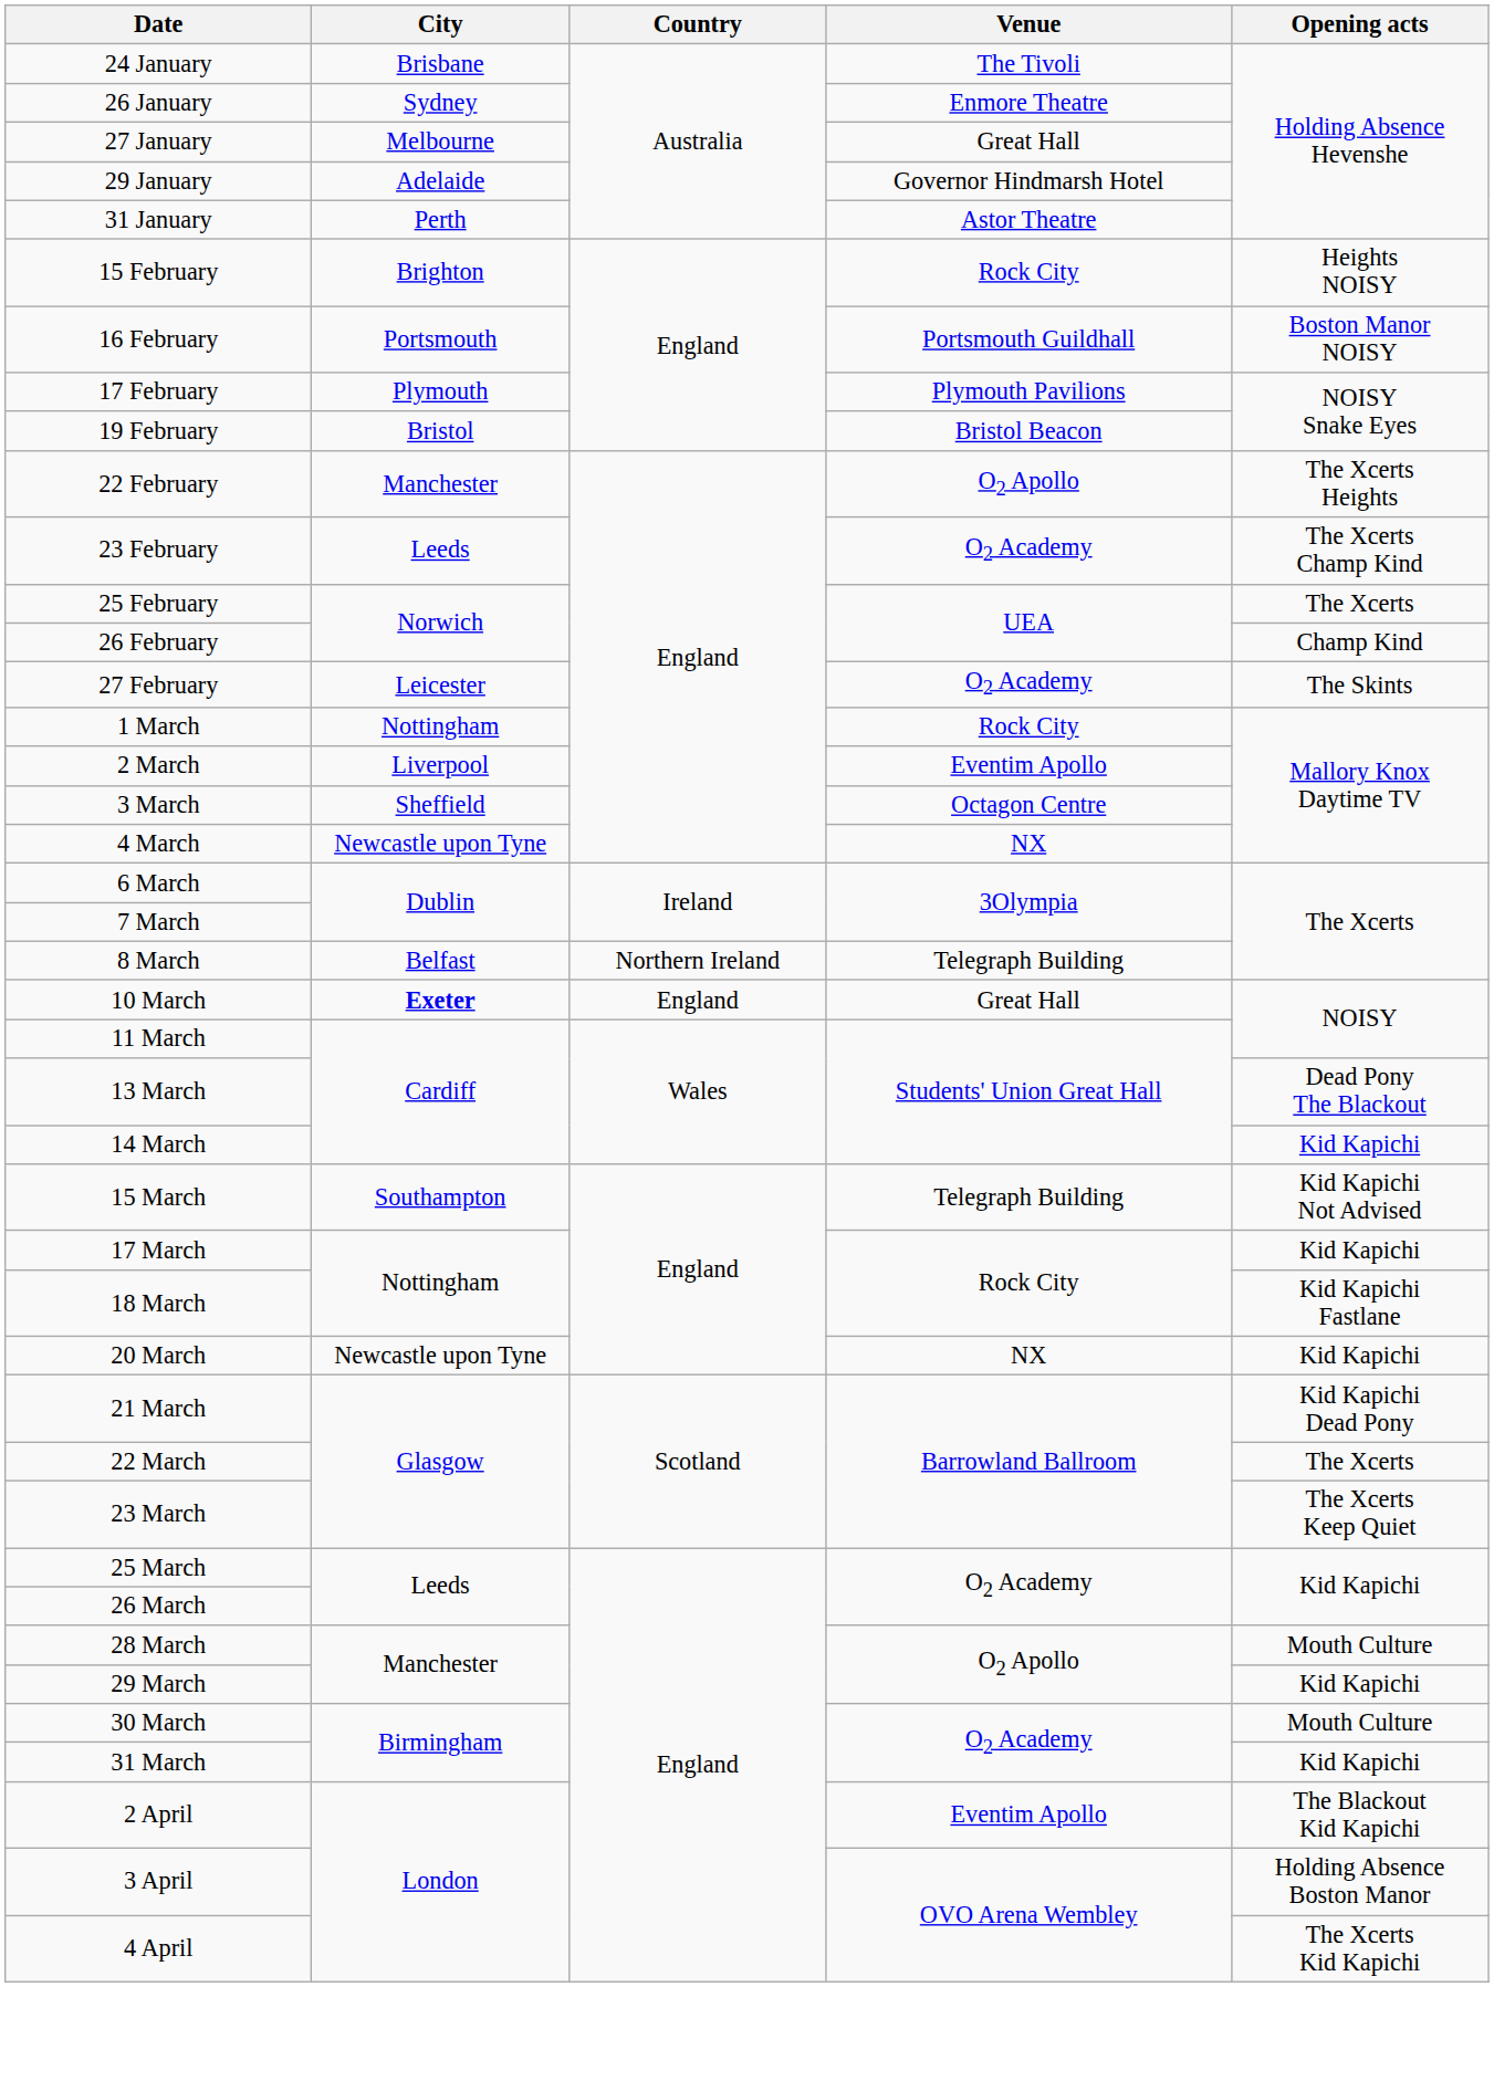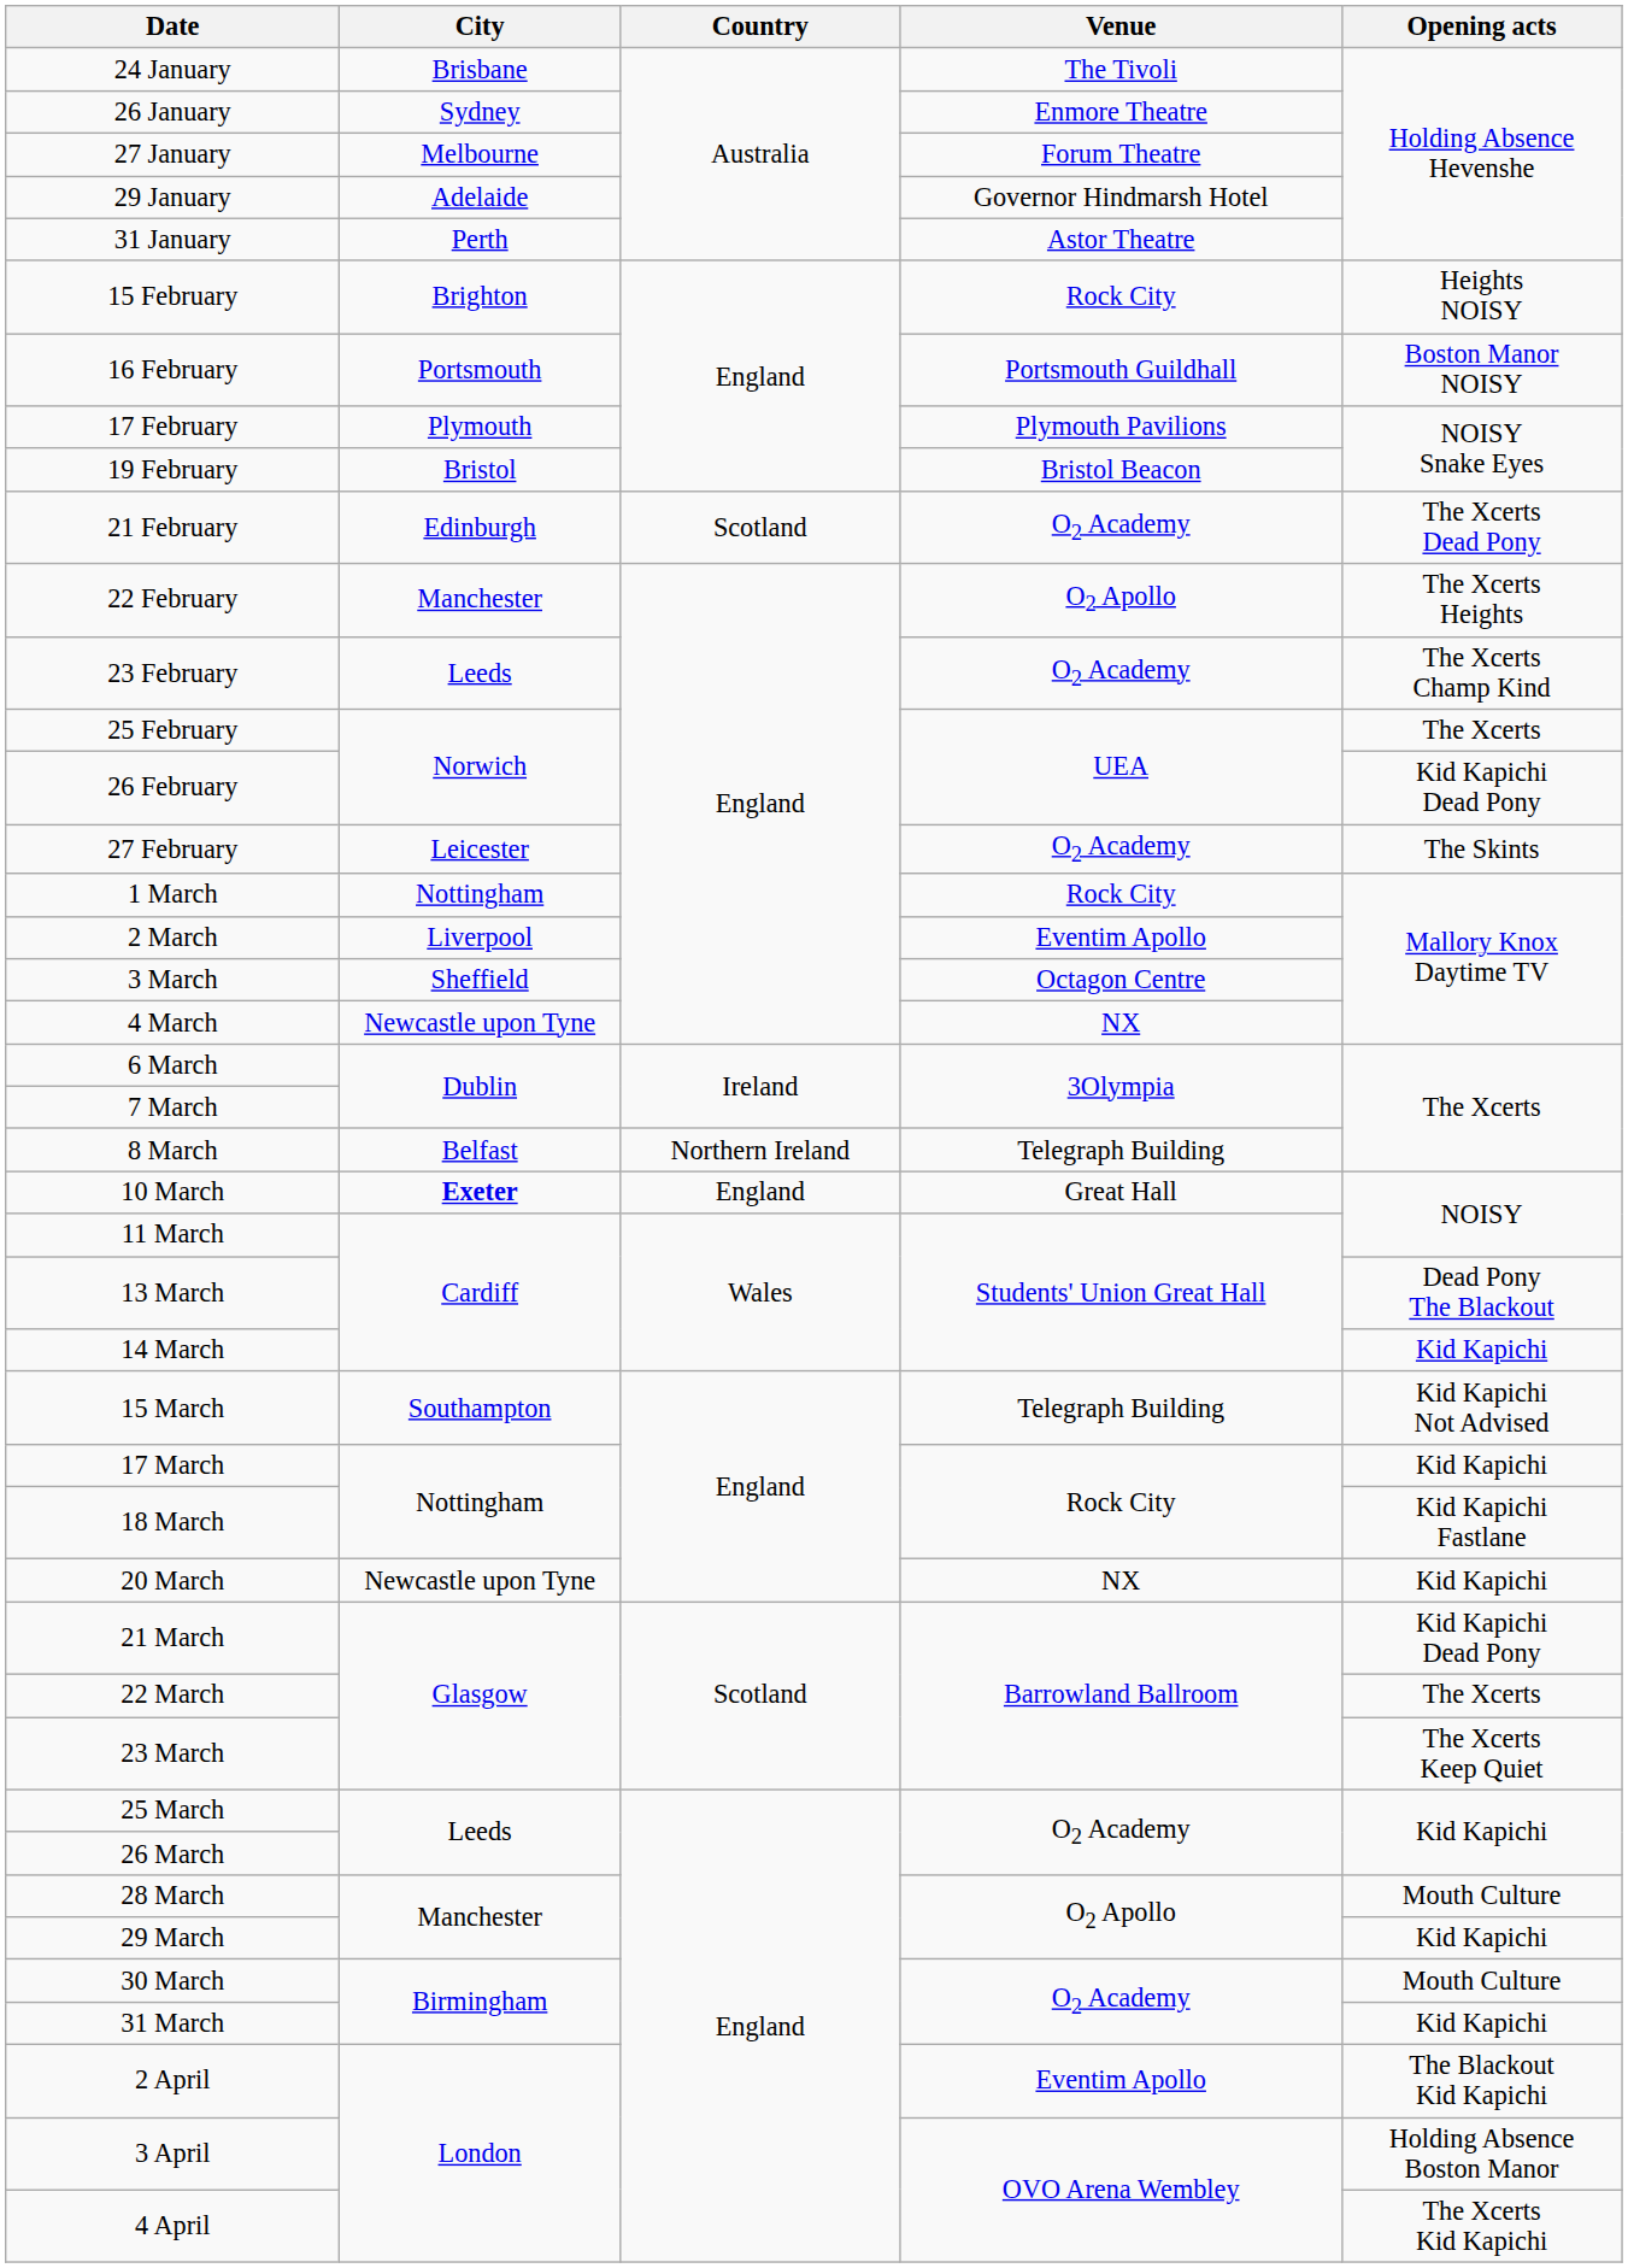27 January | Venue: Great Hall -> Forum Theatre
+ row: 21 February | Edinburgh | Scotland | O2 Academy | The Xcerts Dead Pony
26 February | Opening acts: Champ Kind -> Kid Kapichi Dead Pony
